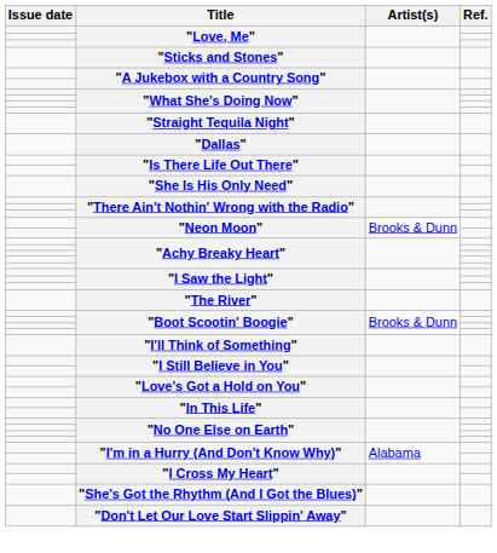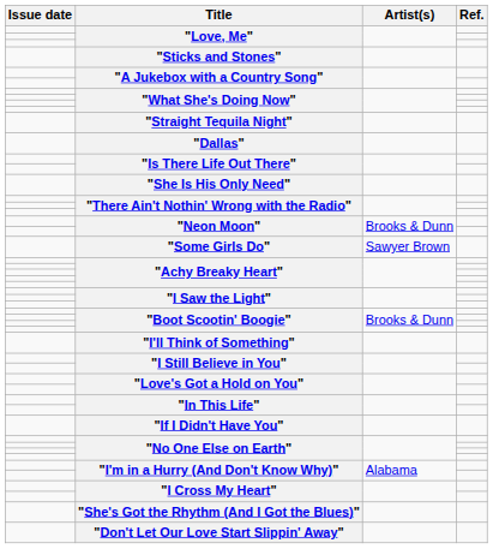+ row: "Some Girls Do" | Sawyer Brown
- row: "The River"
+ row: "If I Didn't Have You"
